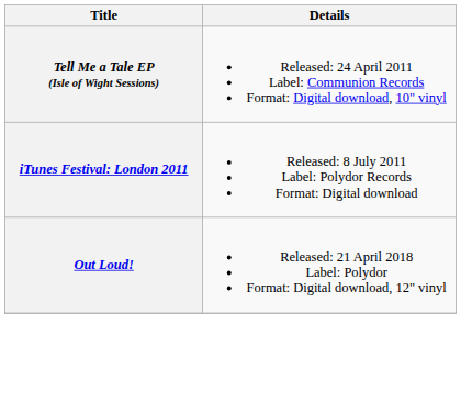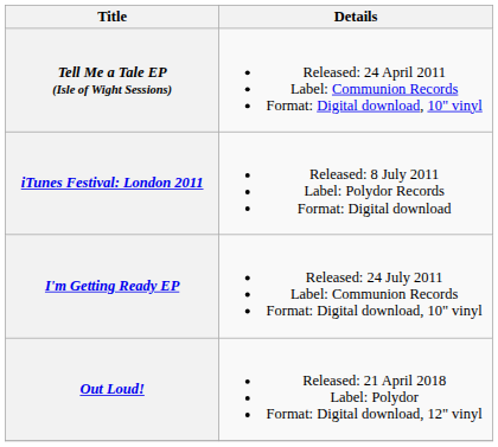+ row: I'm Getting Ready EP | Released: 24 July 2011 Label: Communion Records Format: Digital download, 10" vinyl
